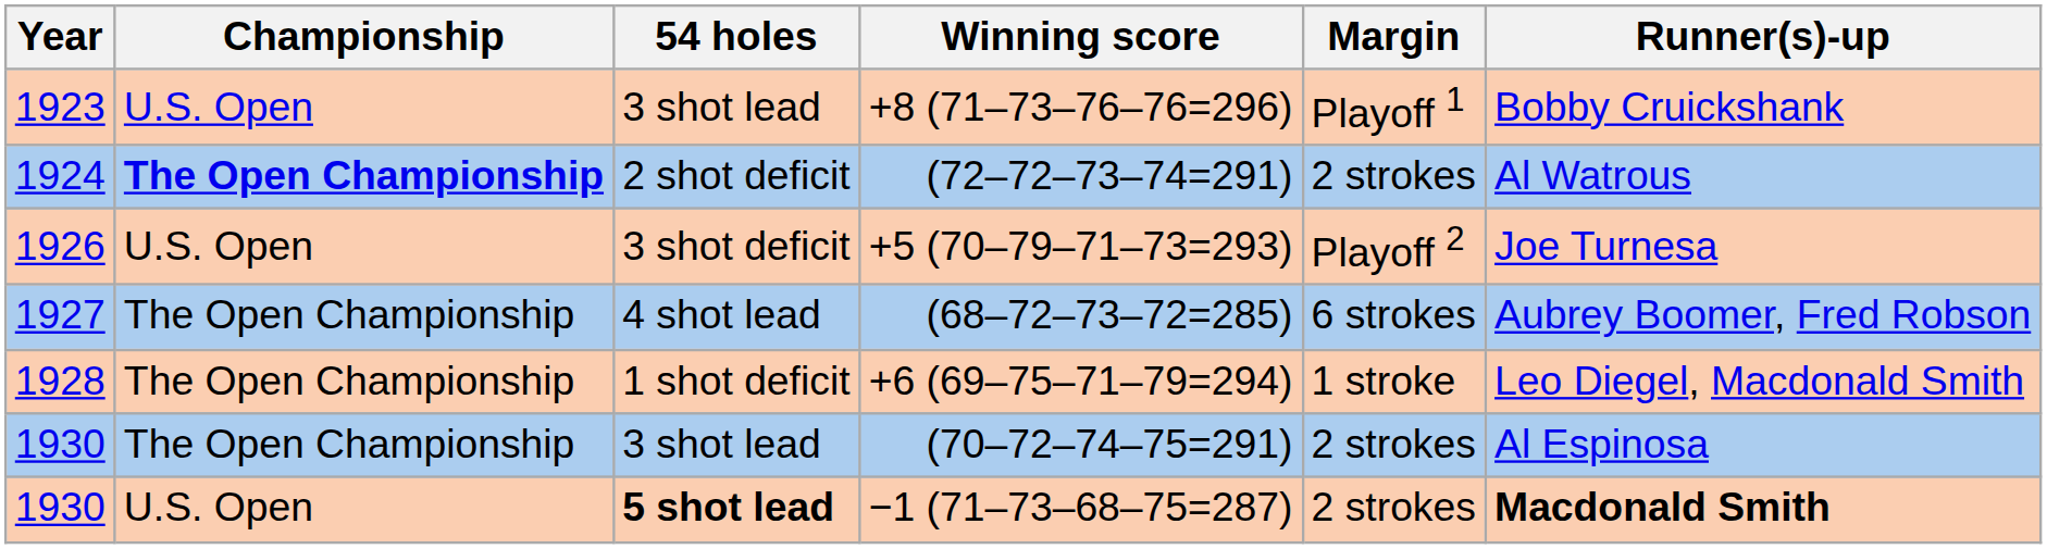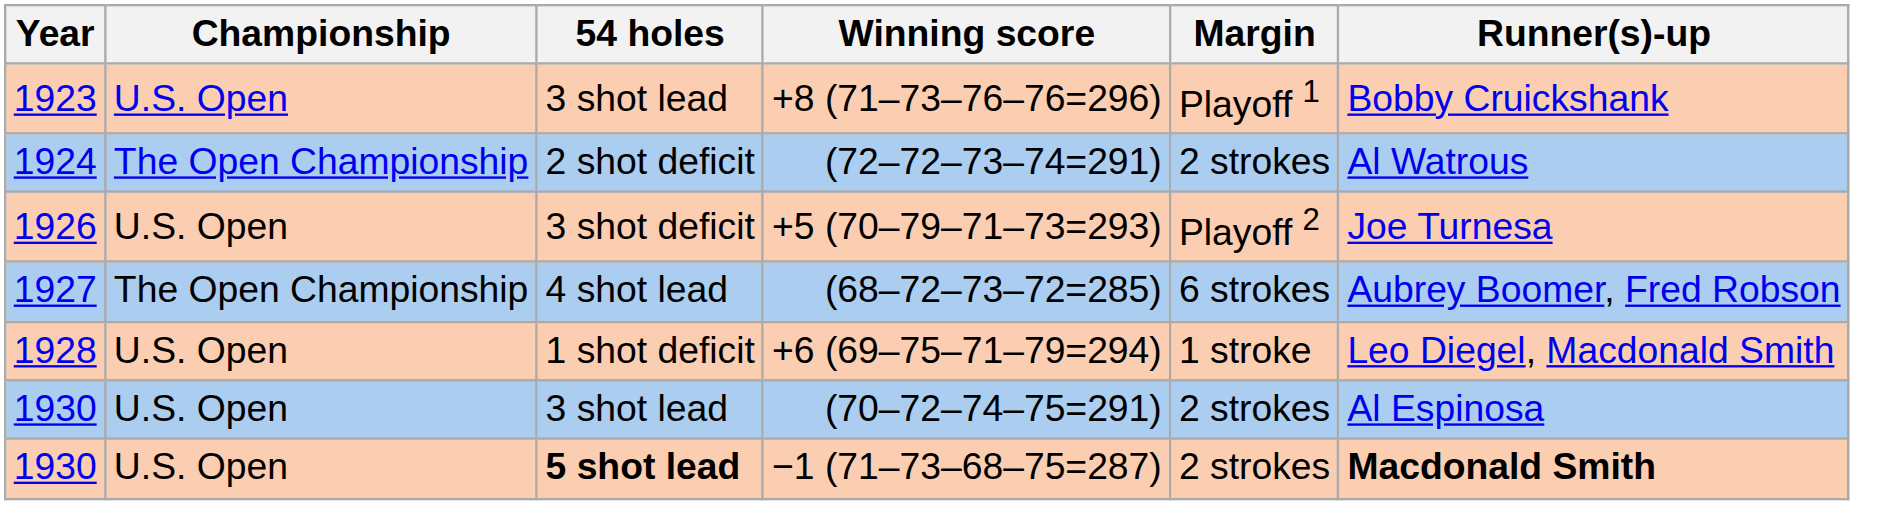(72–72–73–74=291) | Championship: bold -> normal
+6 (69–75–71–79=294) | Championship: The Open Championship -> U.S. Open
(70–72–74–75=291) | Championship: The Open Championship -> U.S. Open
